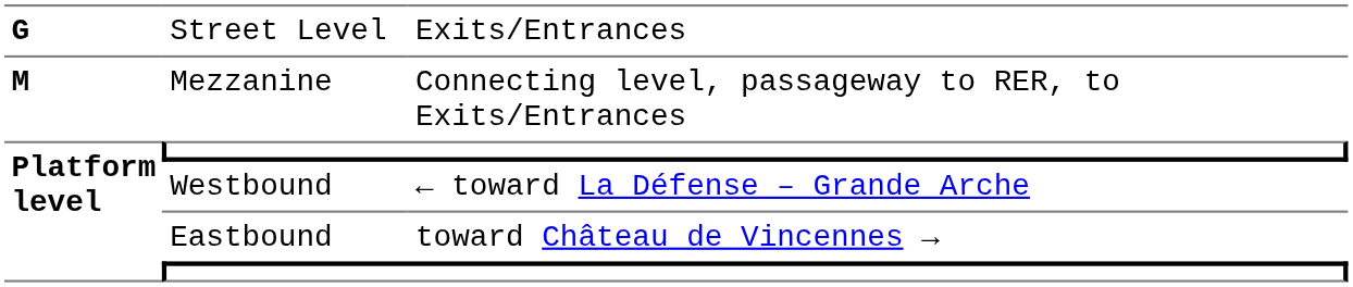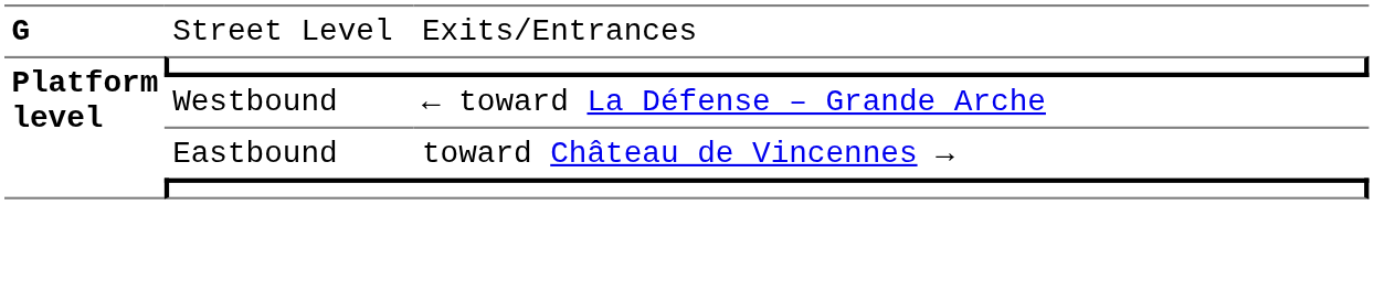- row: M | Mezzanine | Connecting level, passageway to RER, to Exits/Entrances
